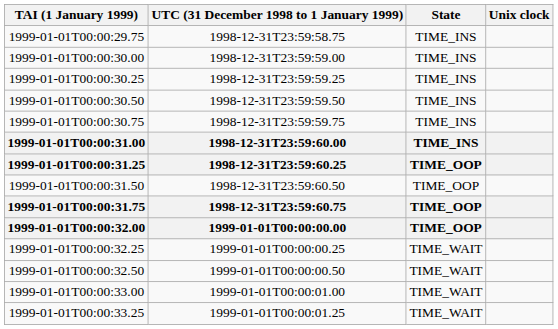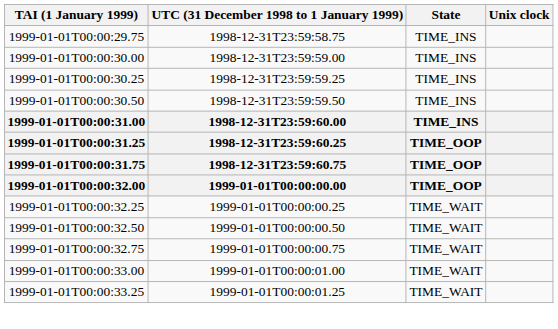- row: 1999-01-01T00:00:30.75 | 1998-12-31T23:59:59.75 | TIME_INS
- row: 1999-01-01T00:00:31.50 | 1998-12-31T23:59:60.50 | TIME_OOP
+ row: 1999-01-01T00:00:32.75 | 1999-01-01T00:00:00.75 | TIME_WAIT
